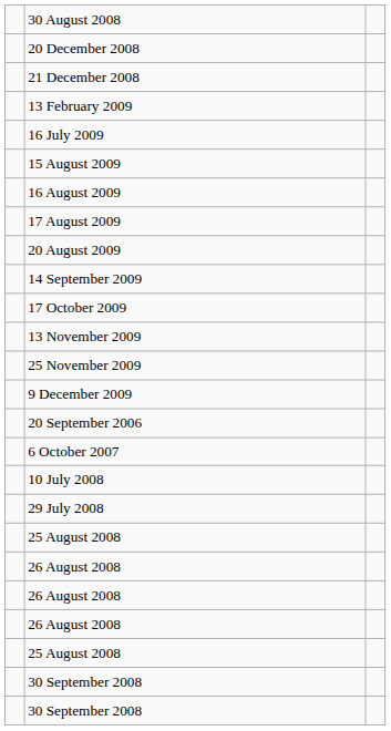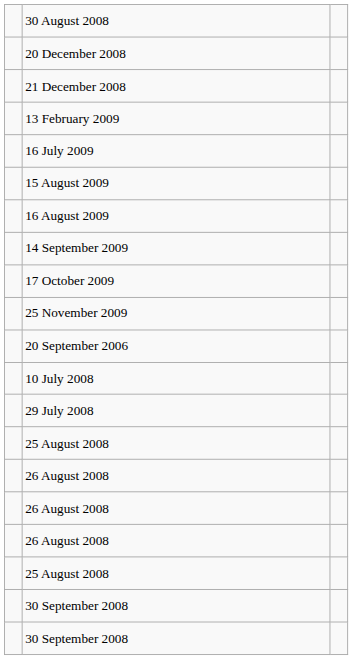- row: 17 August 2009
- row: 20 August 2009
- row: 13 November 2009
- row: 9 December 2009
- row: 6 October 2007
